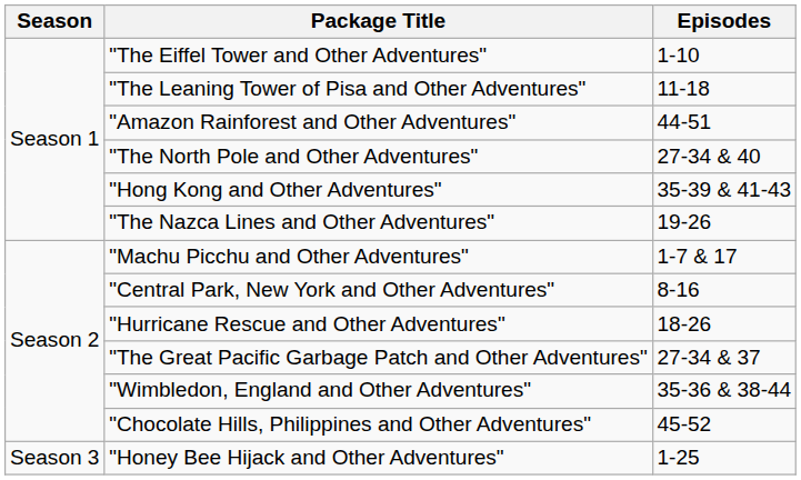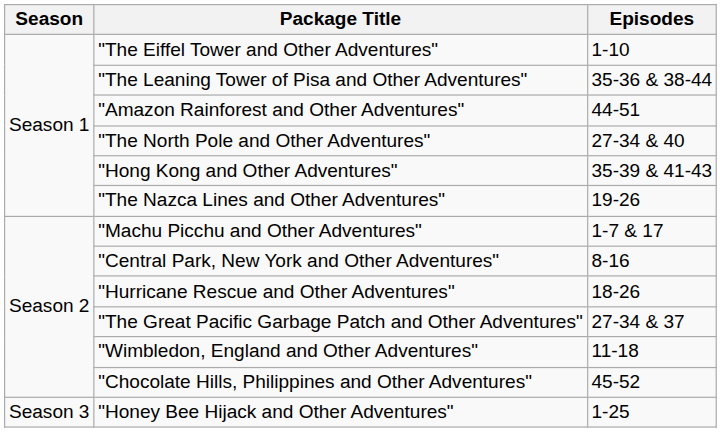"The Leaning Tower of Pisa and Other Adventures" | Episodes: 11-18 -> 35-36 & 38-44
"Wimbledon, England and Other Adventures" | Episodes: 35-36 & 38-44 -> 11-18
